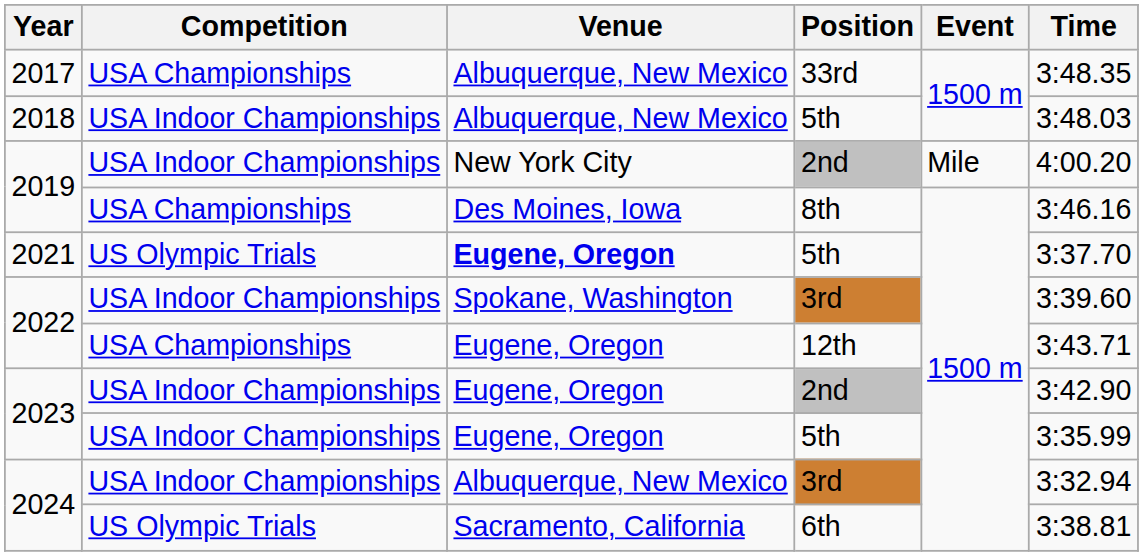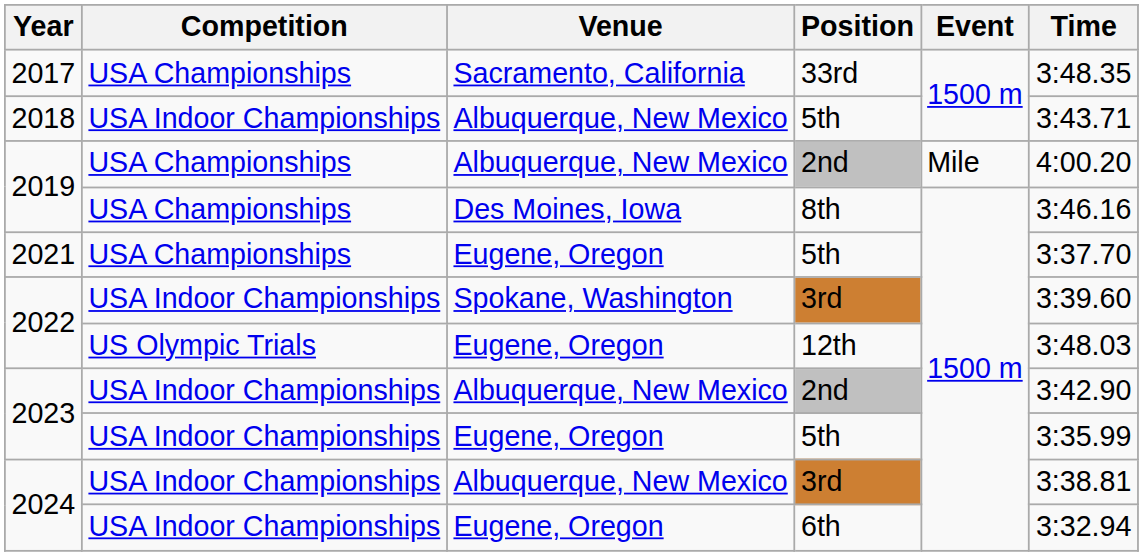2017 | Venue: Albuquerque, New Mexico -> Sacramento, California
2018 | Time: 3:48.03 -> 3:43.71
2019 / 2nd | Competition: USA Indoor Championships -> USA Championships
2019 / 2nd | Venue: New York City -> Albuquerque, New Mexico
2021 | Competition: US Olympic Trials -> USA Championships
2021 | Venue: bold -> normal
2022 / 12th | Competition: USA Championships -> US Olympic Trials
2022 / 12th | Time: 3:43.71 -> 3:48.03
2023 / 2nd | Venue: Eugene, Oregon -> Albuquerque, New Mexico
2024 / 3rd | Time: 3:32.94 -> 3:38.81
2024 / 6th | Competition: US Olympic Trials -> USA Indoor Championships
2024 / 6th | Venue: Sacramento, California -> Eugene, Oregon
2024 / 6th | Time: 3:38.81 -> 3:32.94
